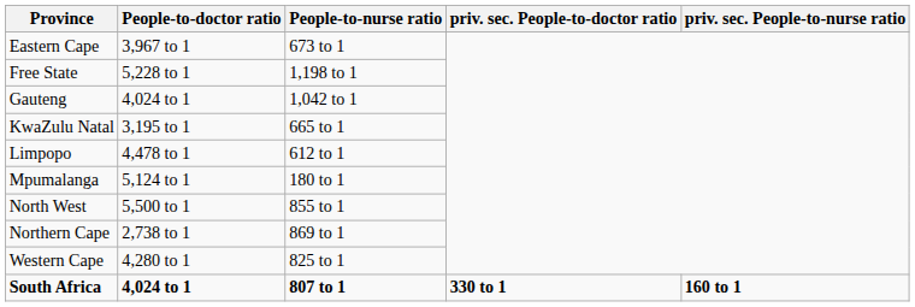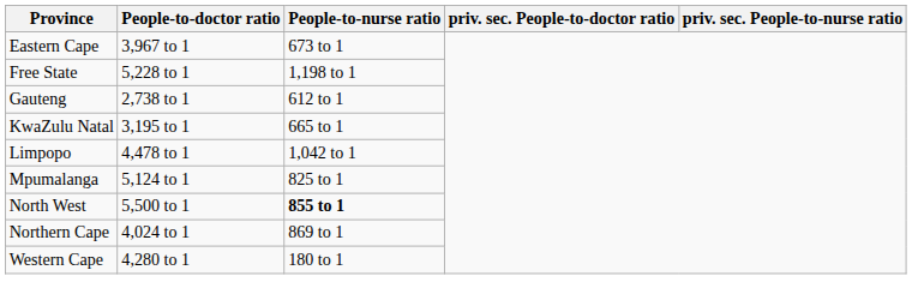Gauteng | People-to-doctor ratio: 4,024 to 1 -> 2,738 to 1
Gauteng | People-to-nurse ratio: 1,042 to 1 -> 612 to 1
Limpopo | People-to-nurse ratio: 612 to 1 -> 1,042 to 1
Mpumalanga | People-to-nurse ratio: 180 to 1 -> 825 to 1
North West | People-to-nurse ratio: normal -> bold
Northern Cape | People-to-doctor ratio: 2,738 to 1 -> 4,024 to 1
Western Cape | People-to-nurse ratio: 825 to 1 -> 180 to 1
- row: South Africa | 4,024 to 1 | 807 to 1 | 330 to 1 | 160 to 1
